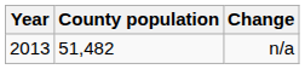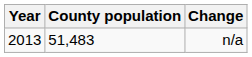n/a | County population: 51,482 -> 51,483
